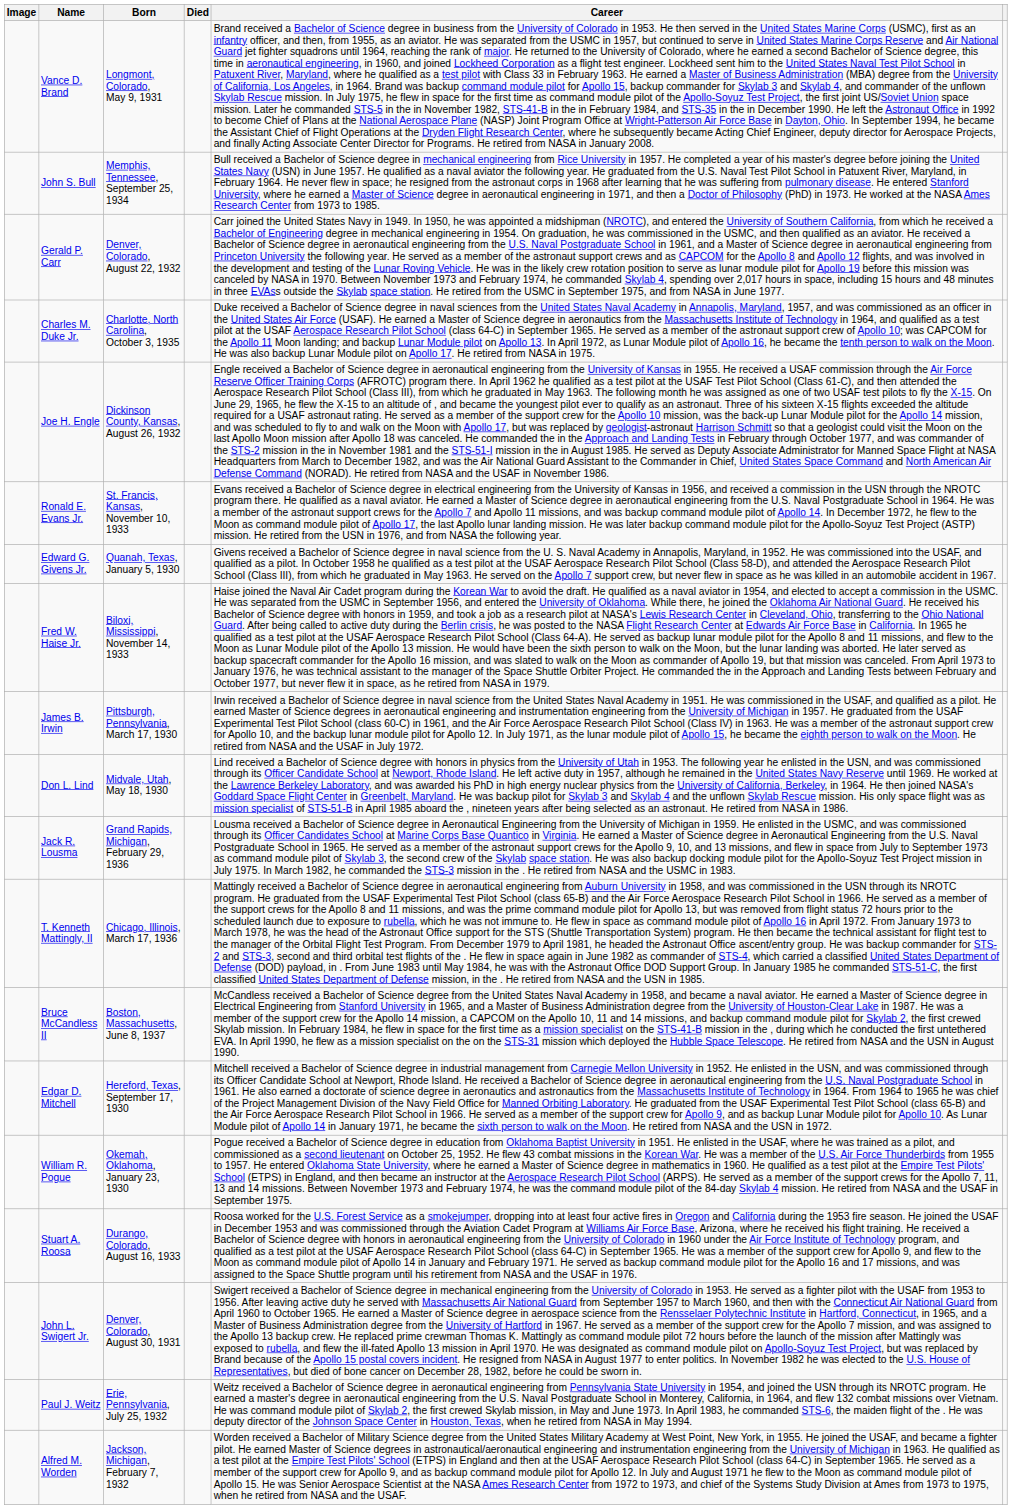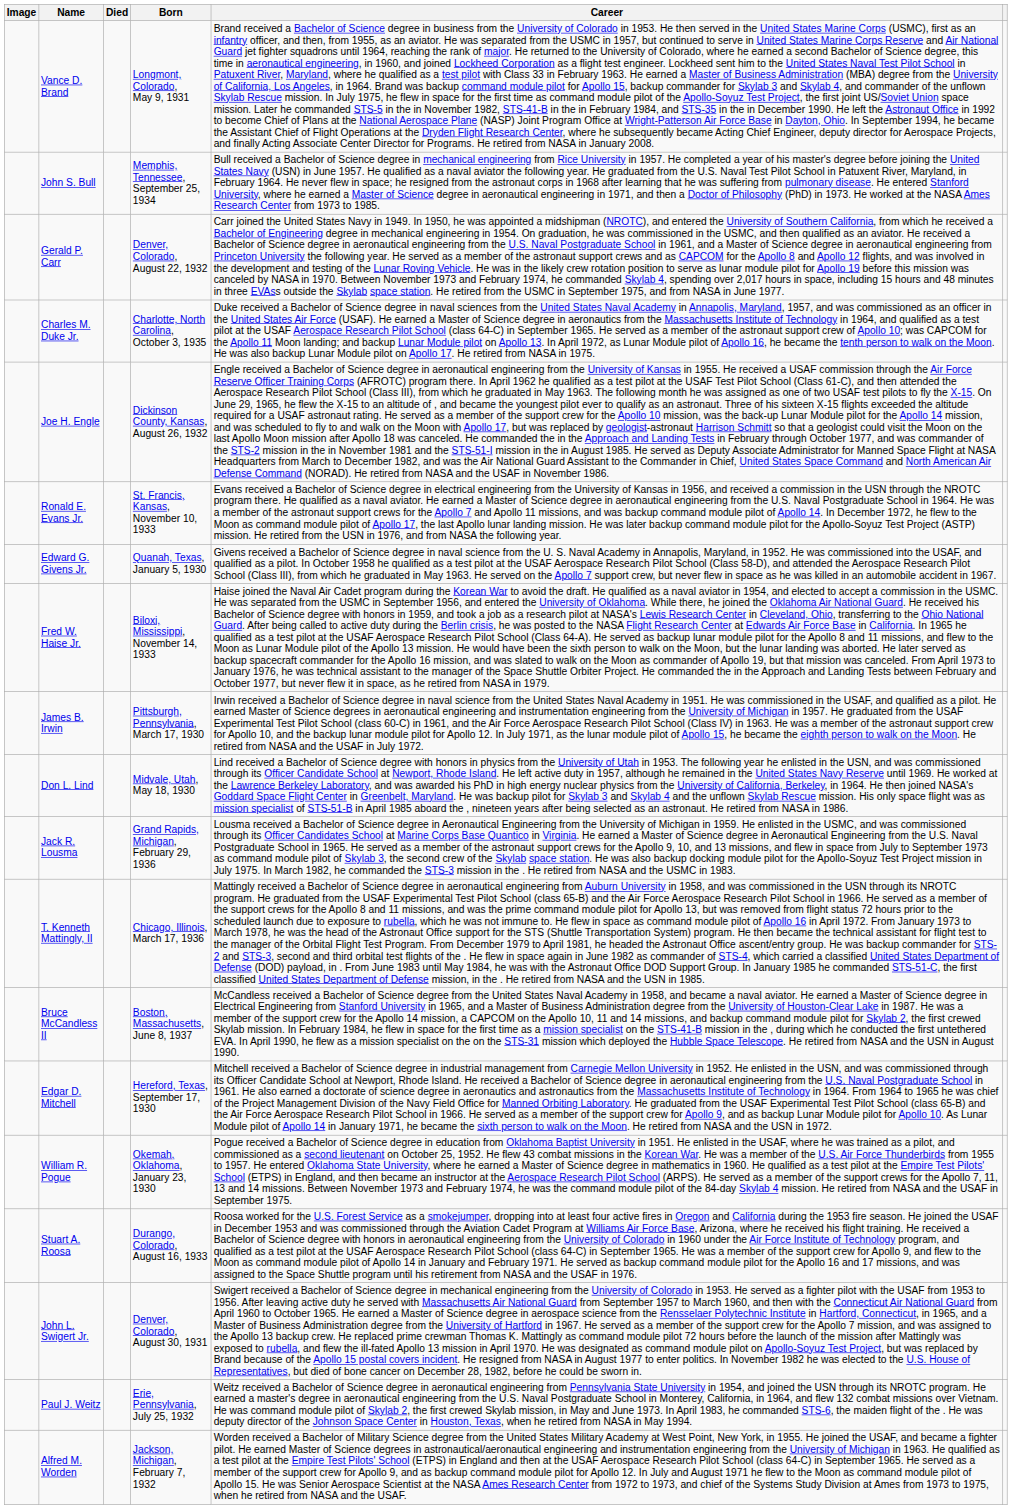columns swapped: Born <-> Died
